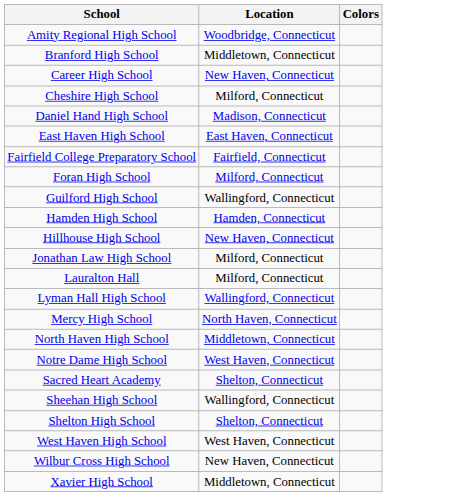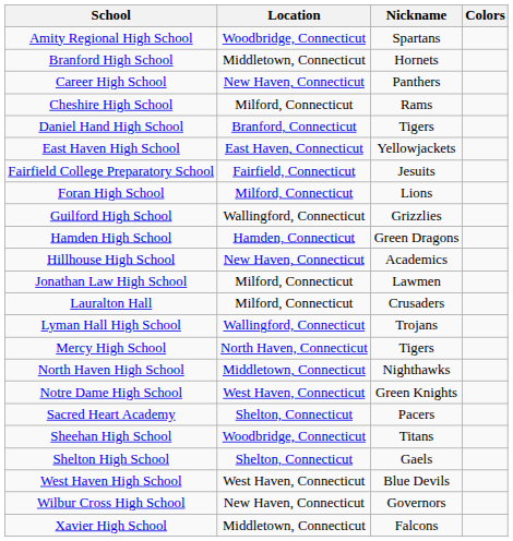+ column: Nickname | Spartans | Hornets | Panthers | Rams | Tigers | Yellowjackets | Jesuits | Lions | Grizzlies | Green Dragons | Academics | Lawmen | Crusaders | Trojans | Tigers | Nighthawks | Green Knights | Pacers | Titans | Gaels | Blue Devils | Governors | Falcons
Daniel Hand High School | Location: Madison, Connecticut -> Branford, Connecticut
Sheehan High School | Location: Wallingford, Connecticut -> Woodbridge, Connecticut
